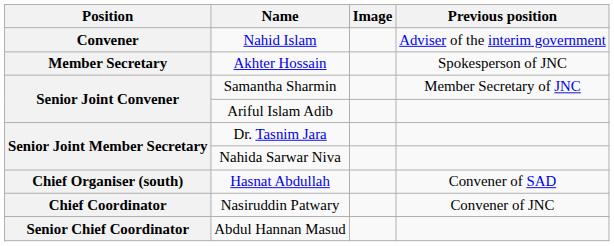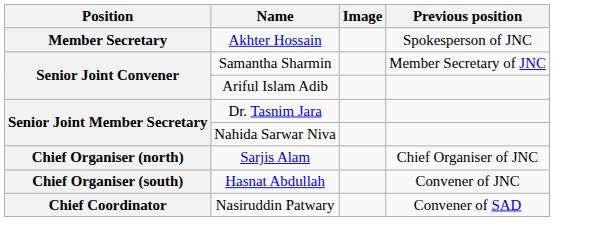- row: Convener | Nahid Islam | Adviser of the interim government
+ row: Chief Organiser (north) | Sarjis Alam | Chief Organiser of JNC
Hasnat Abdullah | Previous position: Convener of SAD -> Convener of JNC
Nasiruddin Patwary | Previous position: Convener of JNC -> Convener of SAD
- row: Senior Chief Coordinator | Abdul Hannan Masud
